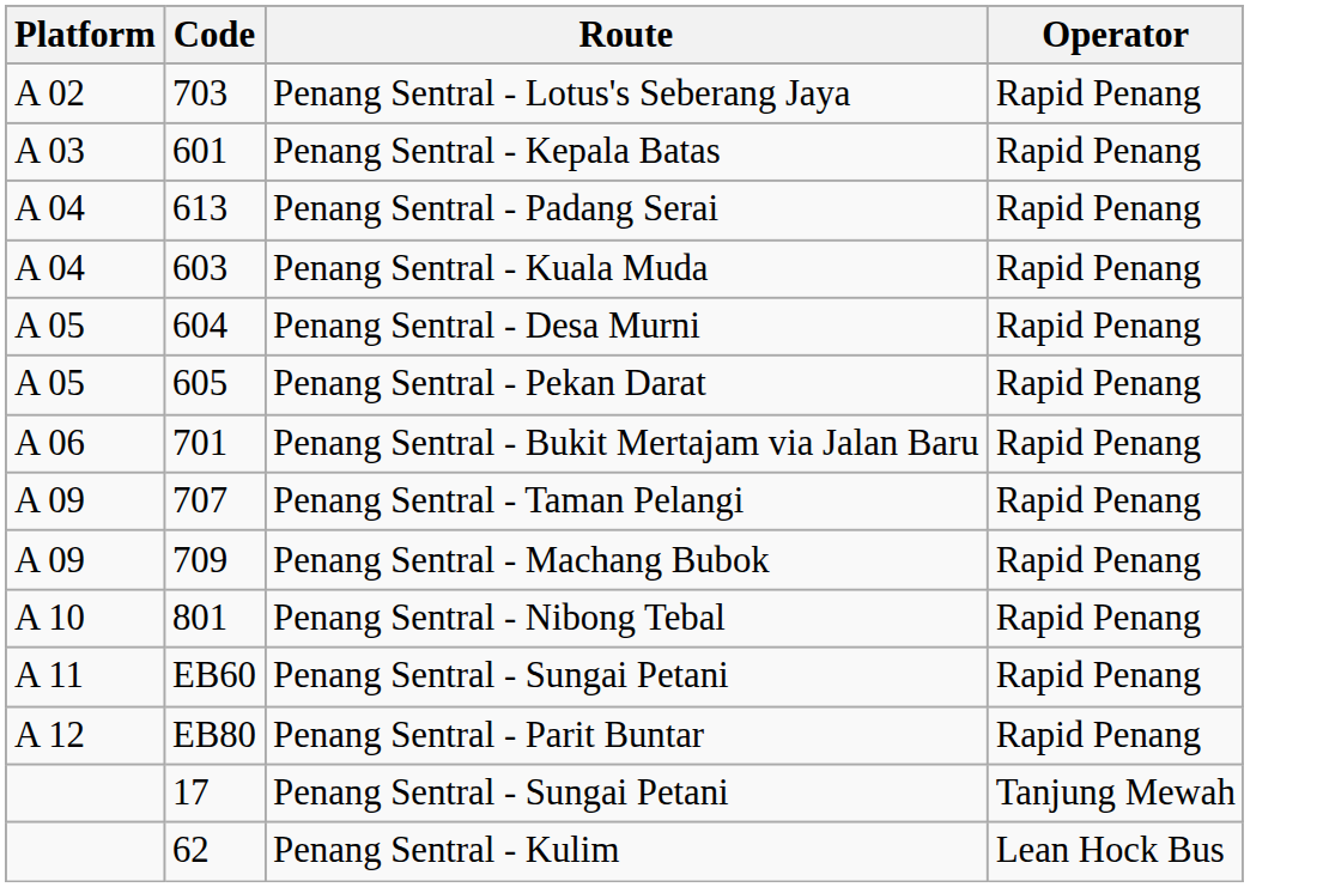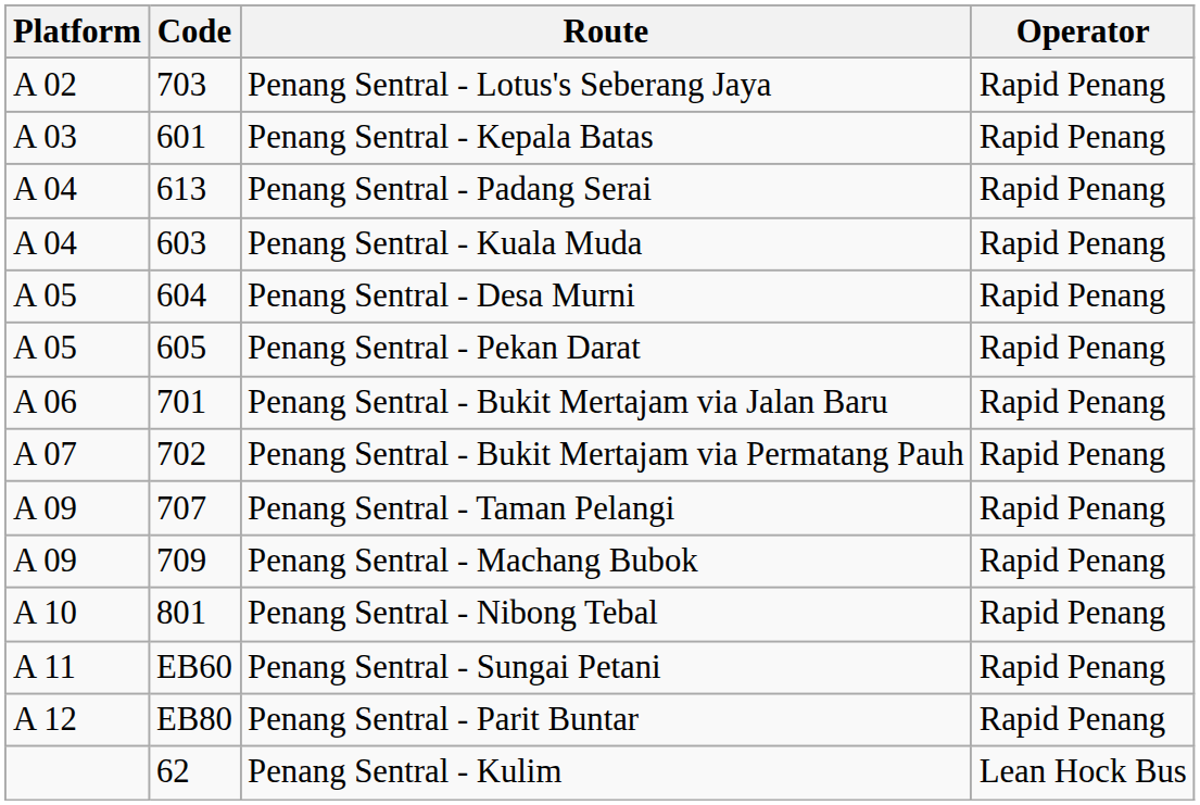+ row: A 07 | 702 | Penang Sentral - Bukit Mertajam via Permatang Pauh | Rapid Penang
- row: 17 | Penang Sentral - Sungai Petani | Tanjung Mewah
